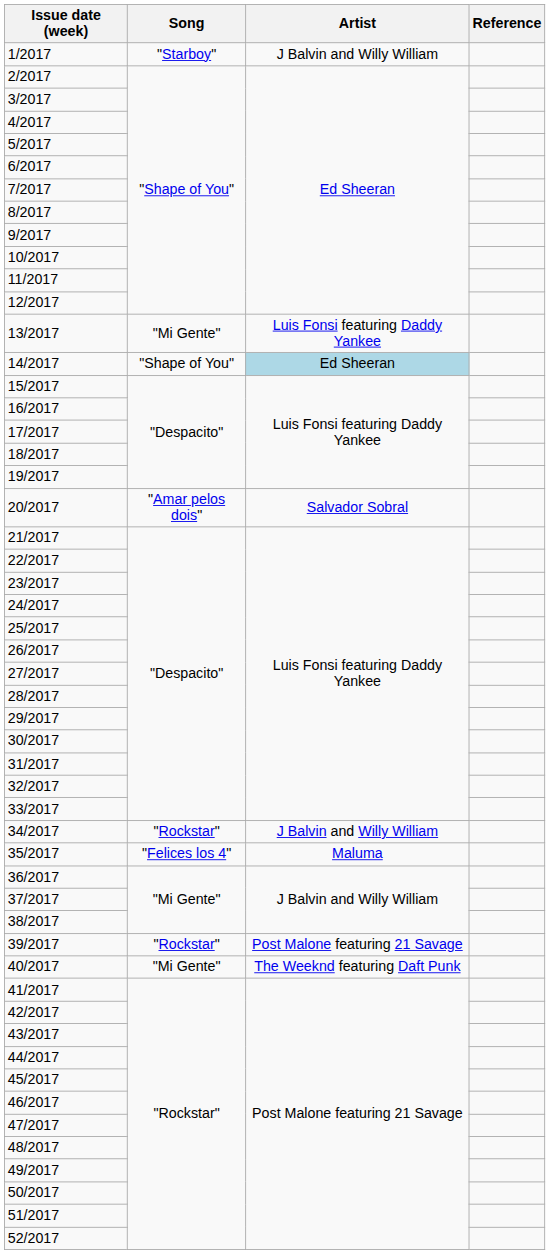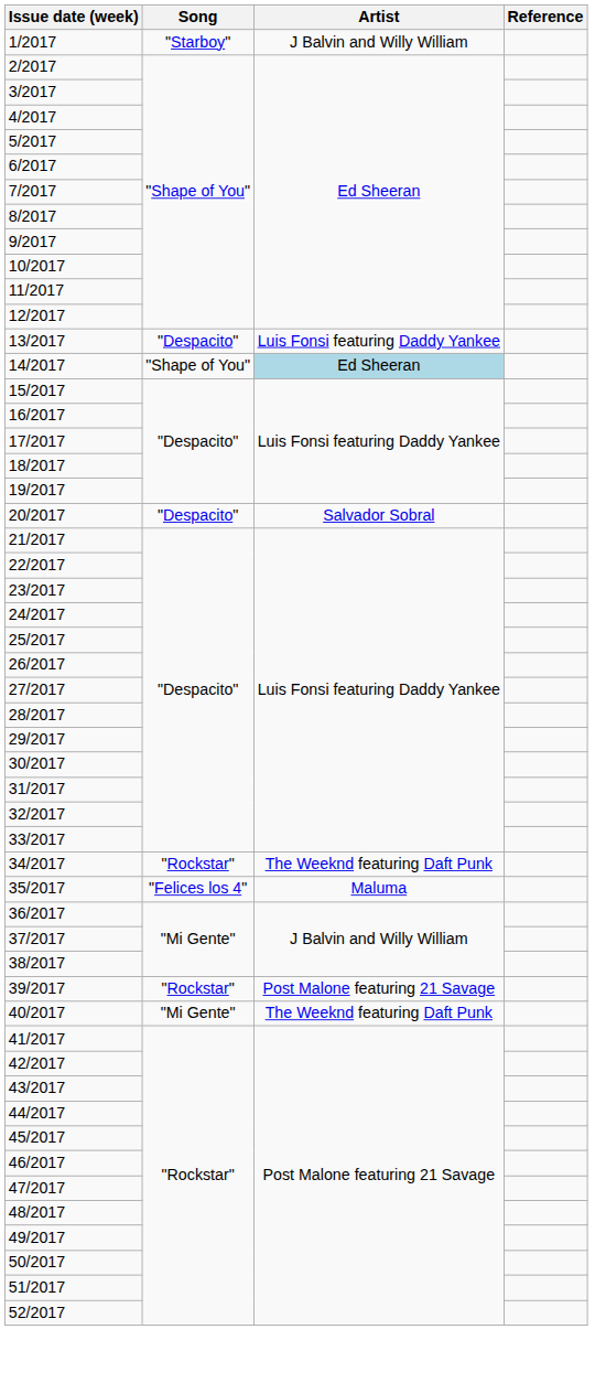13/2017 | Song: "Mi Gente" -> "Despacito"
20/2017 | Song: "Amar pelos dois" -> "Despacito"
34/2017 | Artist: J Balvin and Willy William -> The Weeknd featuring Daft Punk
